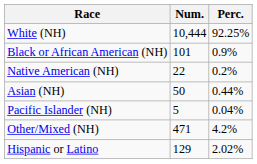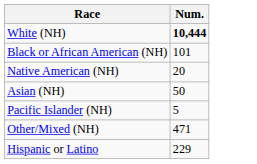- column: Perc. | 92.25% | 0.9% | 0.2% | 0.44% | 0.04% | 4.2% | 2.02%
White (NH) | Num.: normal -> bold
Native American (NH) | Num.: 22 -> 20
Hispanic or Latino | Num.: 129 -> 229
